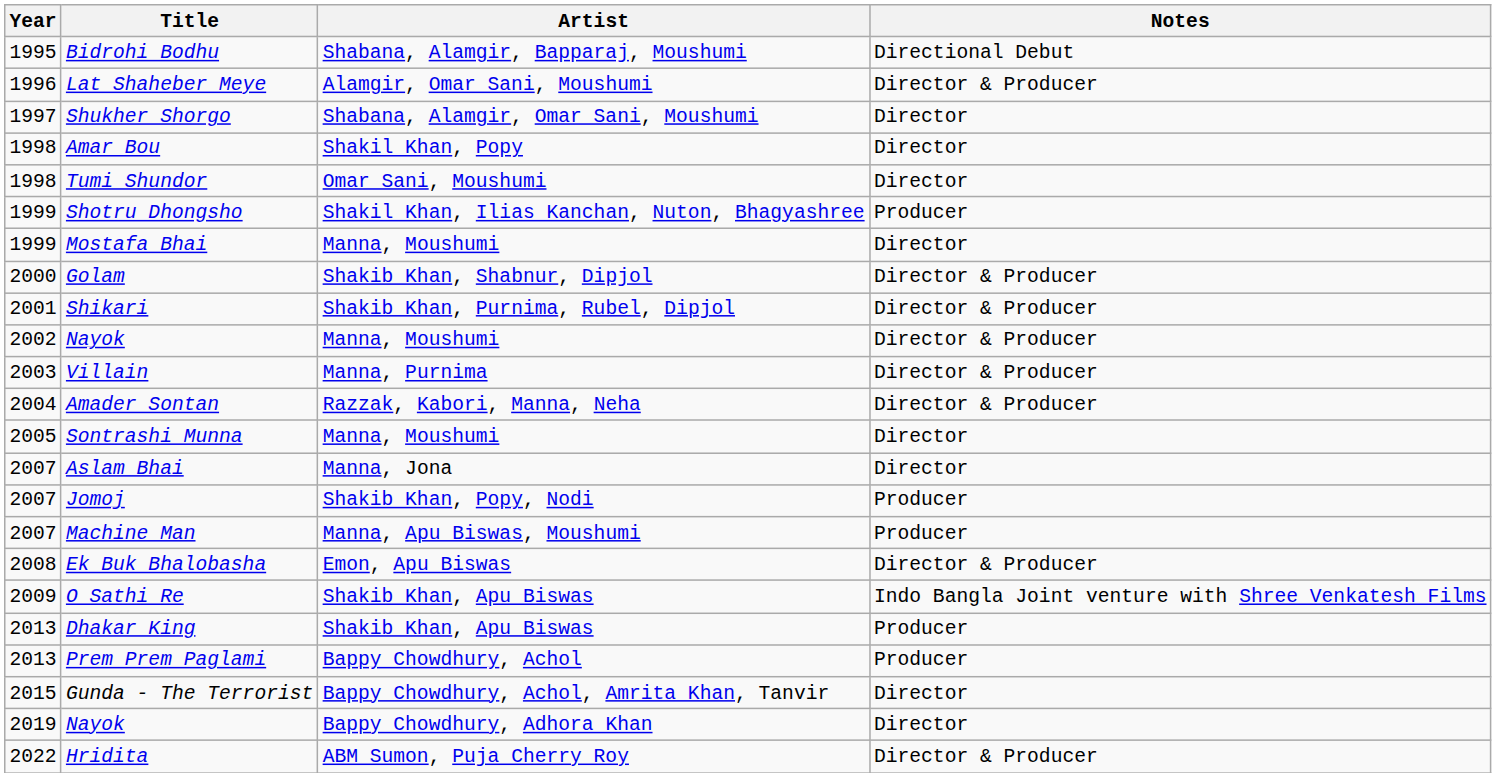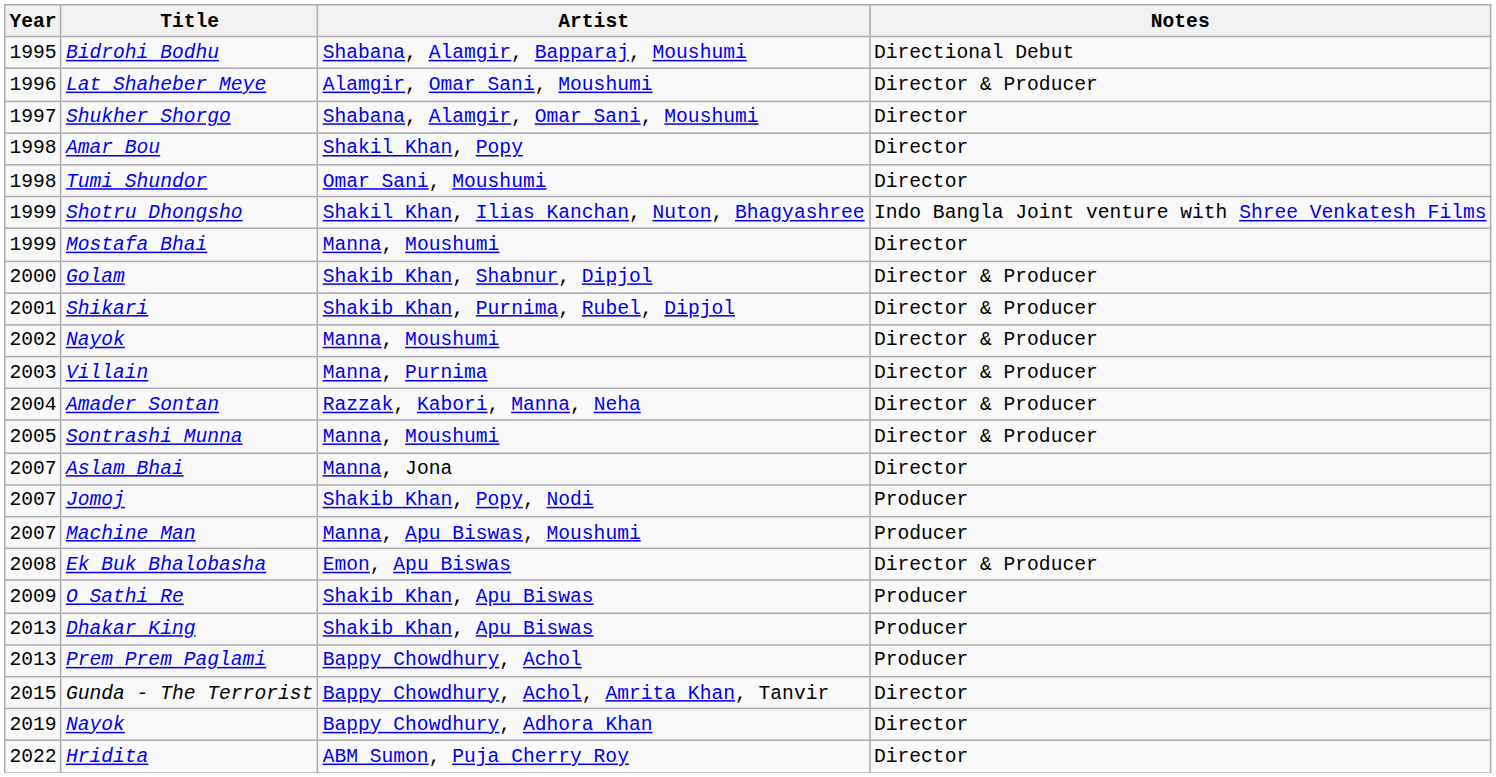Shotru Dhongsho | Notes: Producer -> Indo Bangla Joint venture with Shree Venkatesh Films
Sontrashi Munna | Notes: Director -> Director & Producer
O Sathi Re | Notes: Indo Bangla Joint venture with Shree Venkatesh Films -> Producer
Hridita | Notes: Director & Producer -> Director
